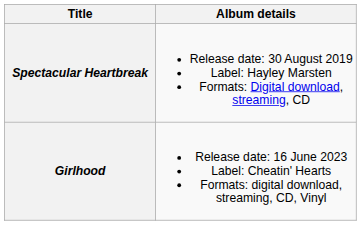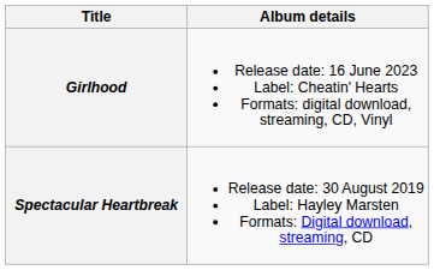rows swapped: Spectacular Heartbreak <-> Girlhood
